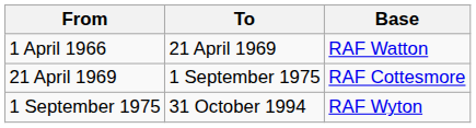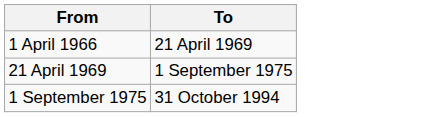- column: Base | RAF Watton | RAF Cottesmore | RAF Wyton
